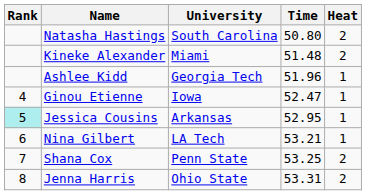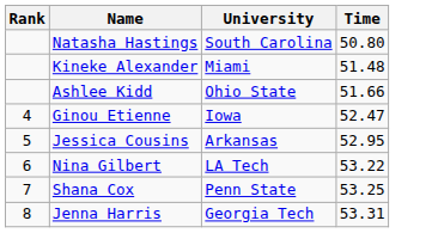- column: Heat | 2 | 2 | 1 | 1 | 1 | 1 | 2 | 2
Ashlee Kidd | University: Georgia Tech -> Ohio State
Ashlee Kidd | Time: 51.96 -> 51.66
Jessica Cousins | Rank: paleturquoise background -> no background
Nina Gilbert | Time: 53.21 -> 53.22
Jenna Harris | University: Ohio State -> Georgia Tech
